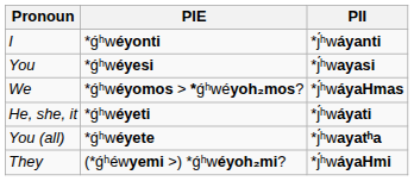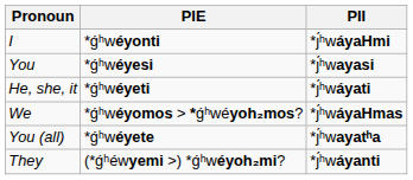I | PII: *ȷ́ʰwáyanti -> *ȷ́ʰwáyaHmi
rows swapped: He, she, it <-> We
They | PII: *ȷ́ʰwáyaHmi -> *ȷ́ʰwáyanti
